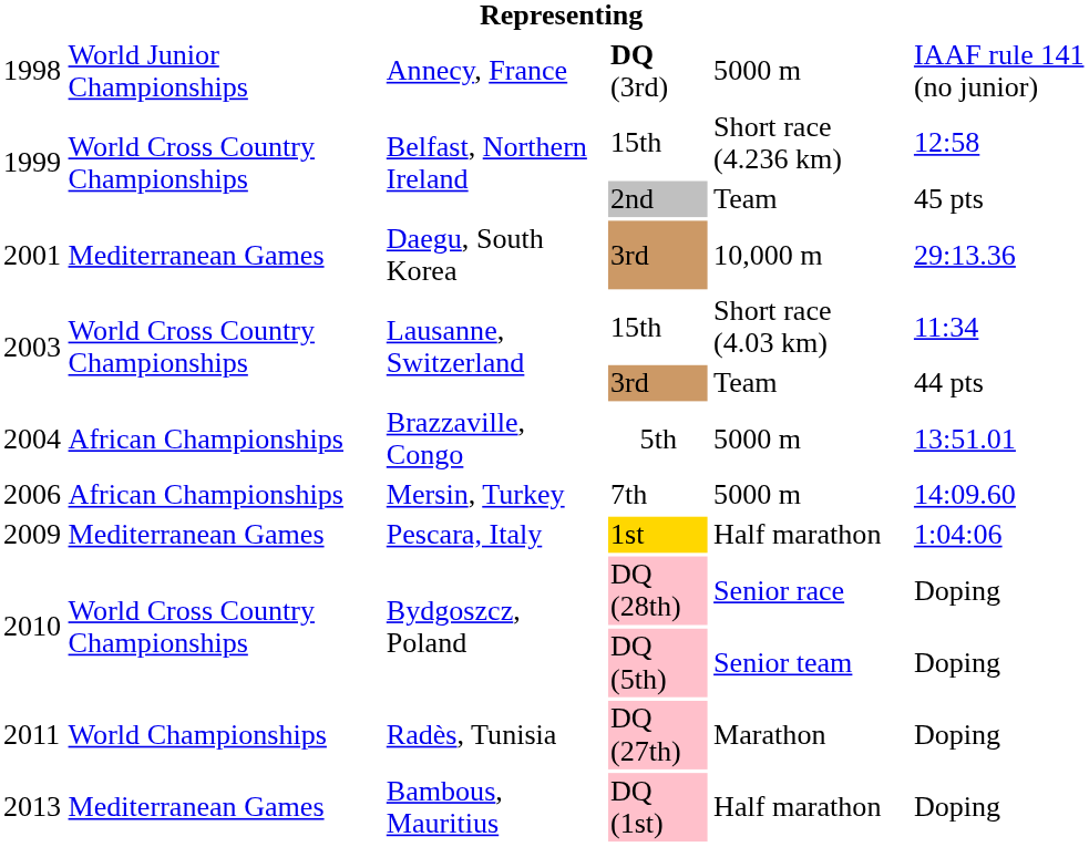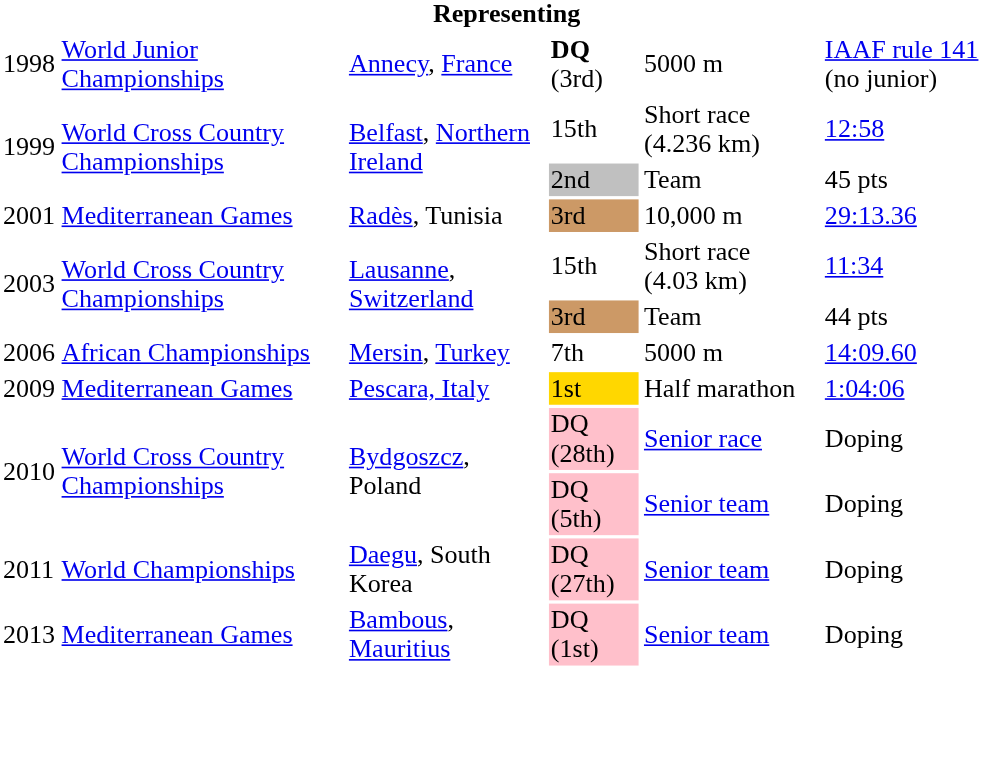2001 / 3rd | column 3: Daegu, South Korea -> Radès, Tunisia
- row: 2004 | African Championships | Brazzaville, Congo | 5th | 5000 m | 13:51.01
DQ (27th) | column 3: Radès, Tunisia -> Daegu, South Korea
DQ (27th) | column 5: Marathon -> Senior team
DQ (1st) | column 5: Half marathon -> Senior team
